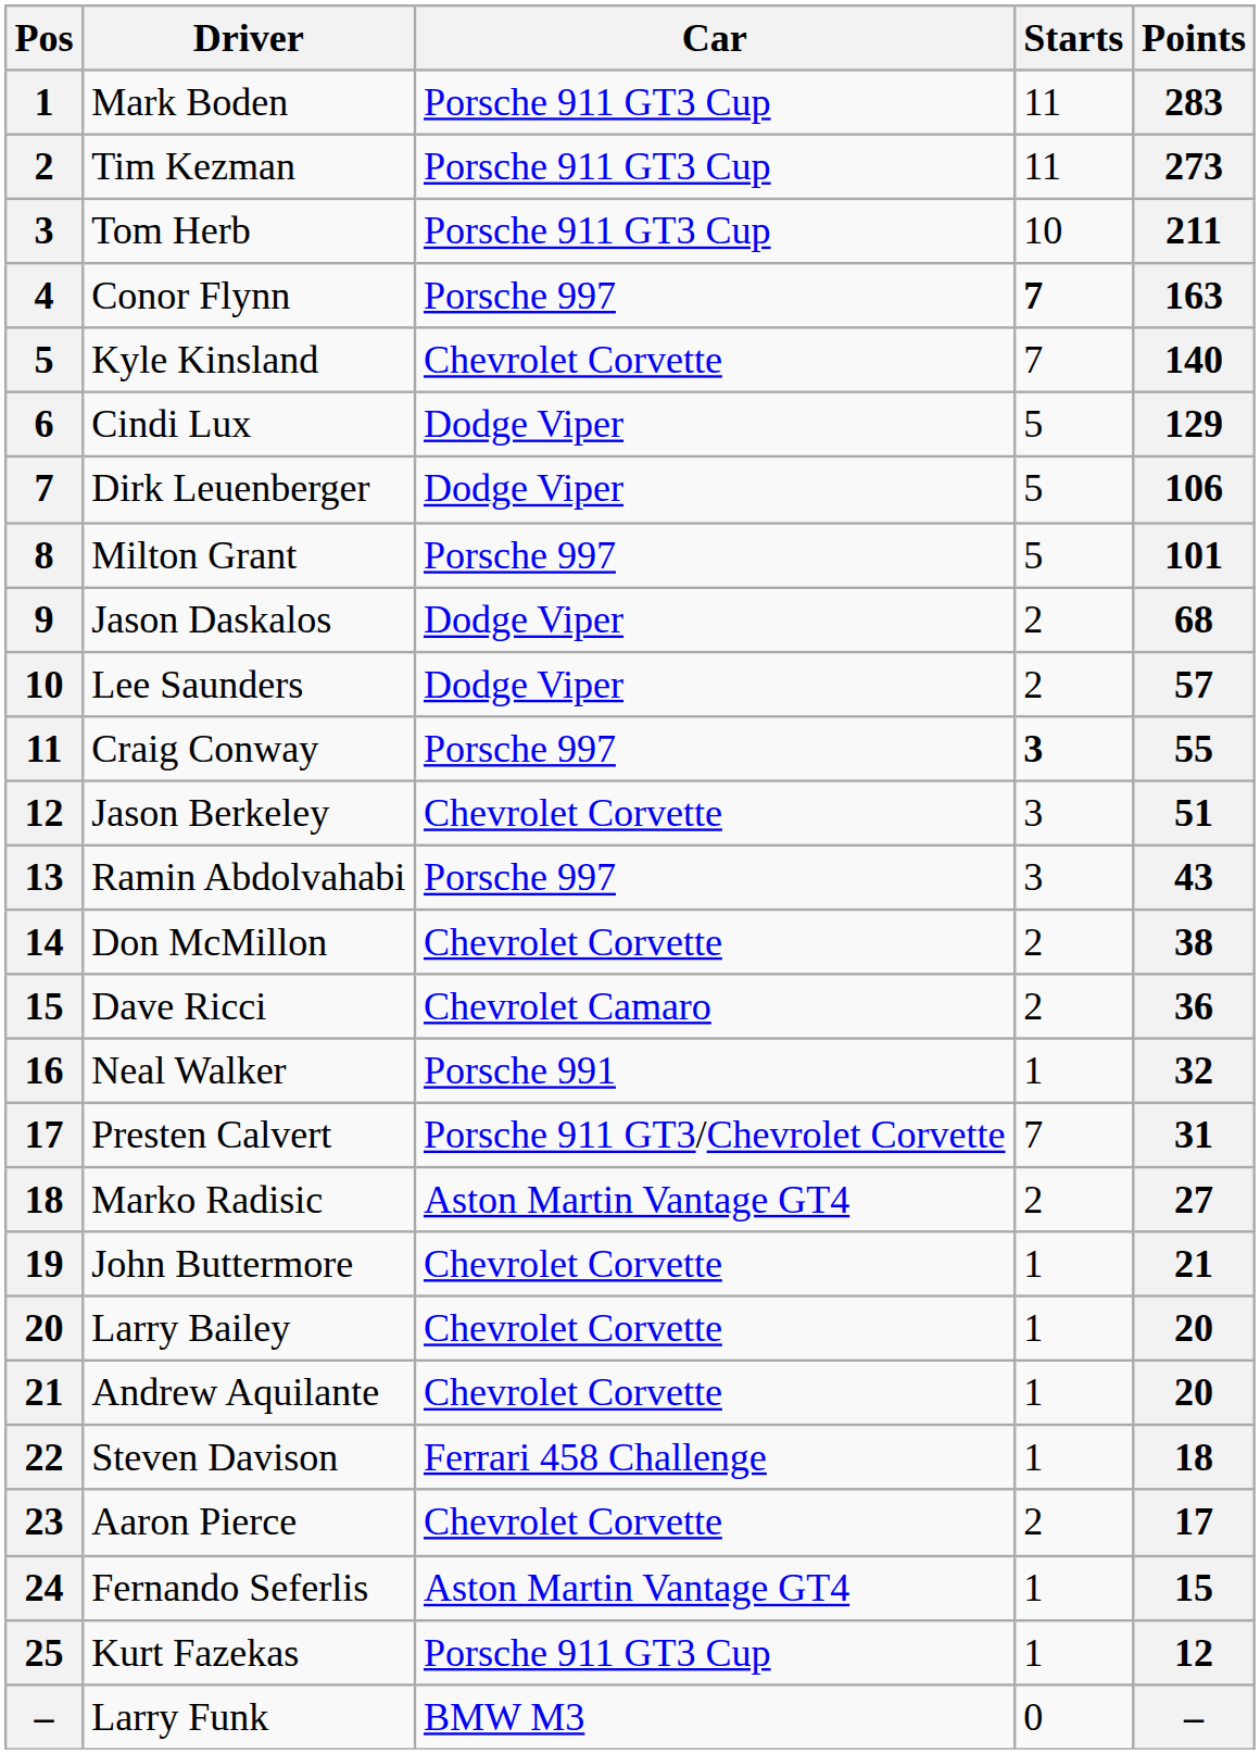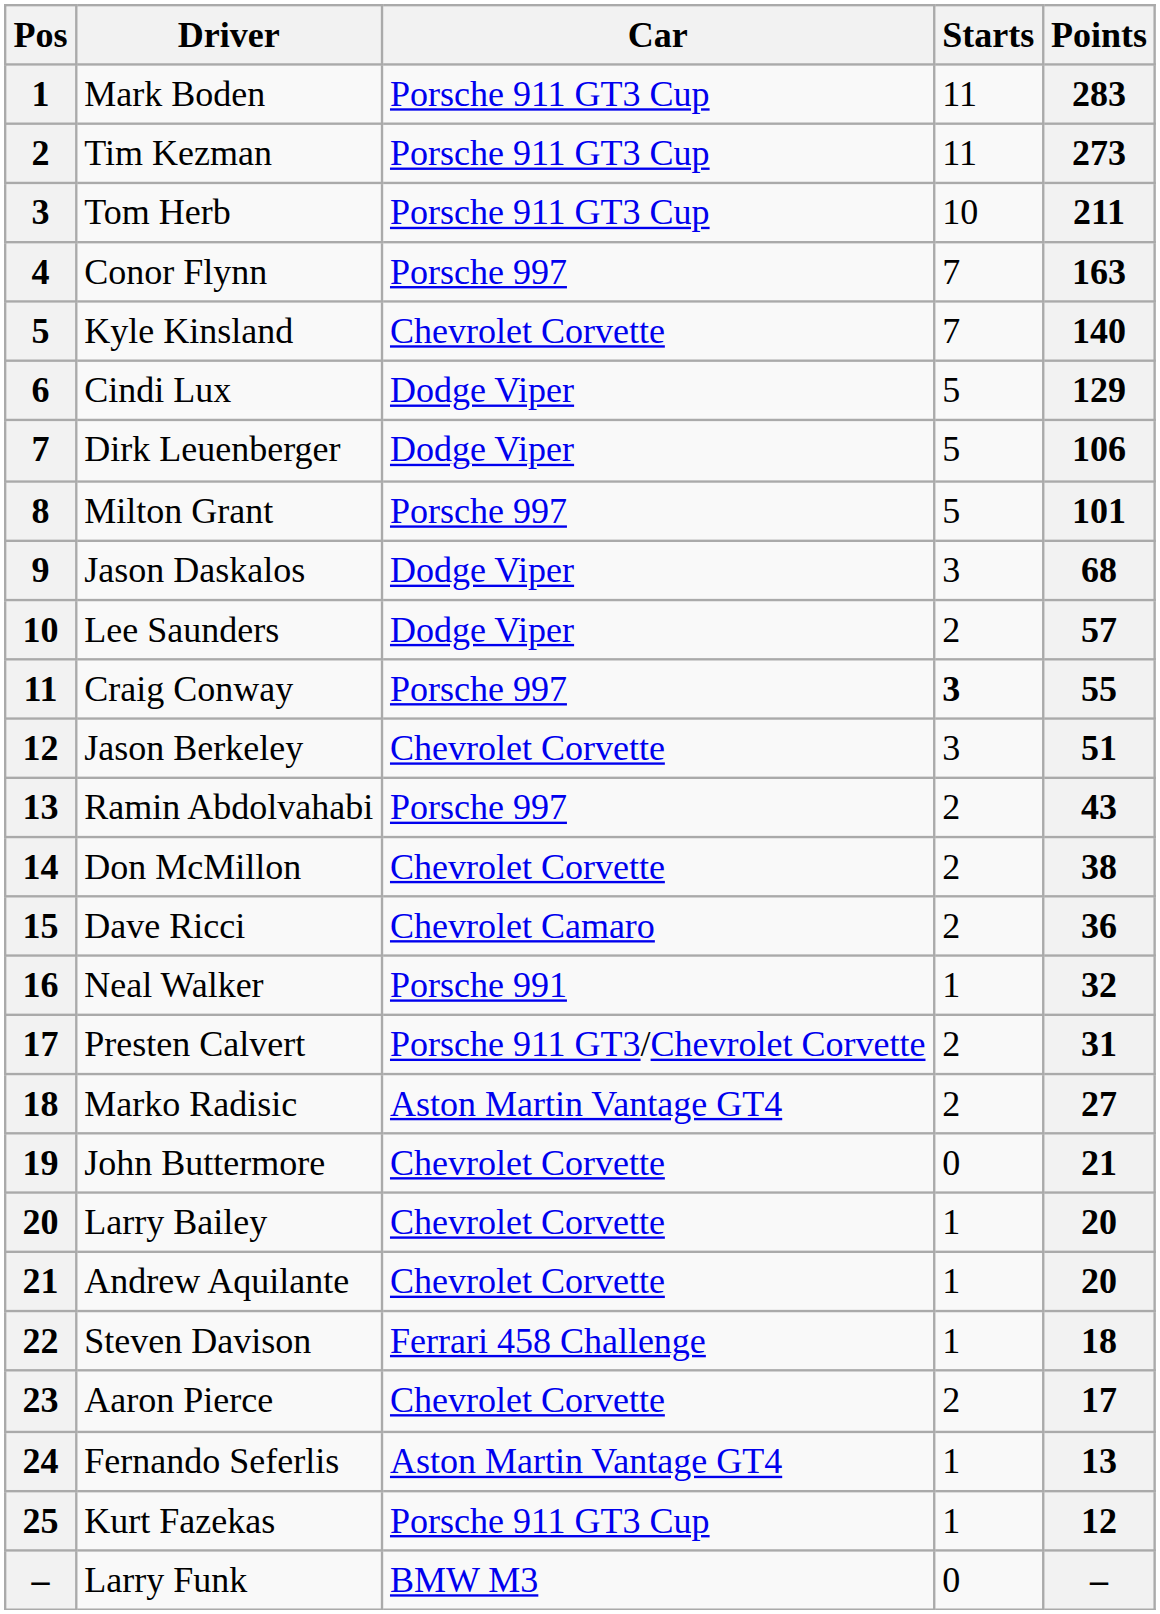Conor Flynn | Starts: bold -> normal
Jason Daskalos | Starts: 2 -> 3
Ramin Abdolvahabi | Starts: 3 -> 2
Presten Calvert | Starts: 7 -> 2
John Buttermore | Starts: 1 -> 0
Fernando Seferlis | Points: 15 -> 13
